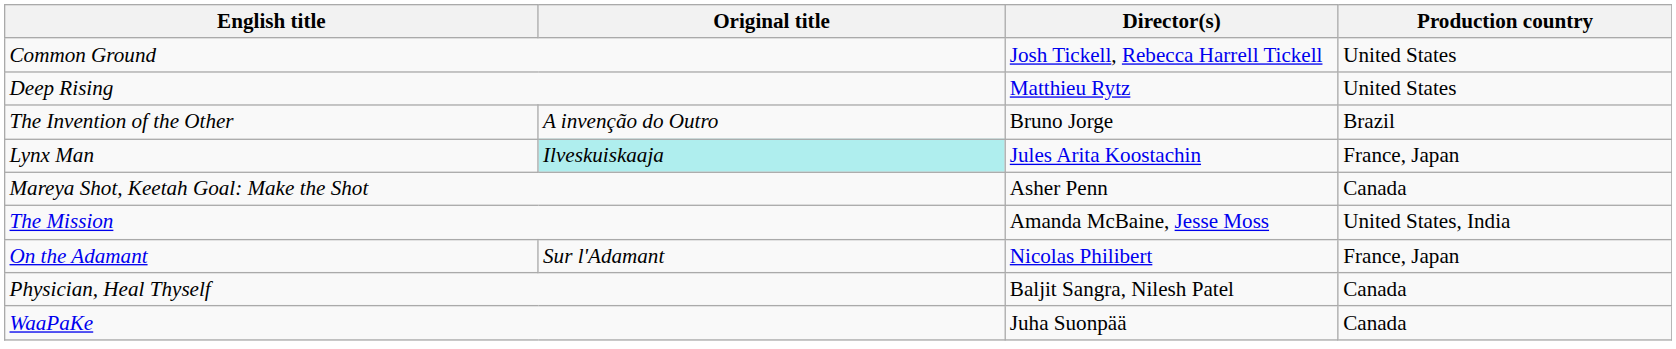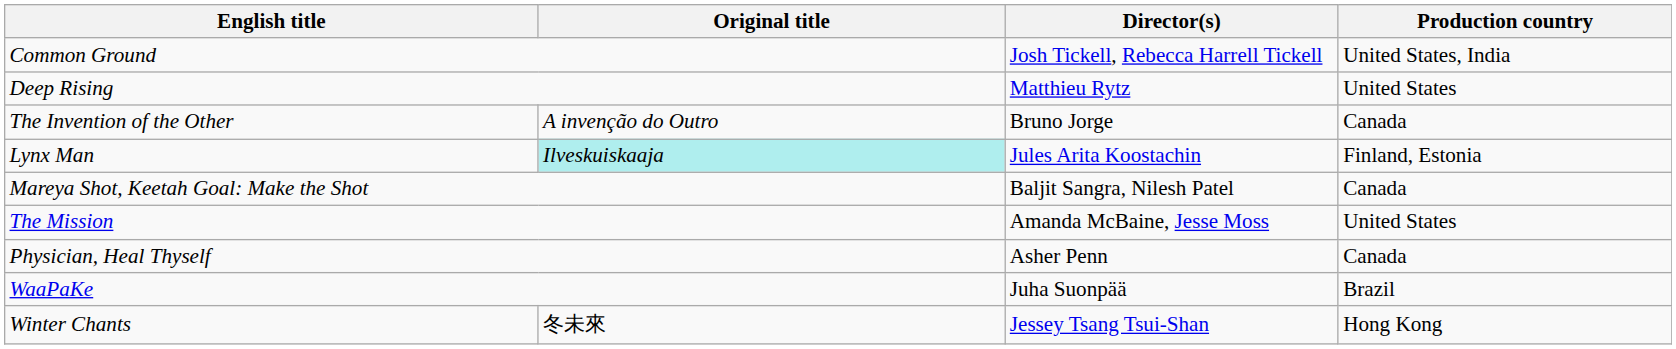Common Ground | Production country: United States -> United States, India
The Invention of the Other | Production country: Brazil -> Canada
Lynx Man | Production country: France, Japan -> Finland, Estonia
Mareya Shot, Keetah Goal: Make the Shot | Director(s): Asher Penn -> Baljit Sangra, Nilesh Patel
The Mission | Production country: United States, India -> United States
- row: On the Adamant | Sur l'Adamant | Nicolas Philibert | France, Japan
Physician, Heal Thyself | Director(s): Baljit Sangra, Nilesh Patel -> Asher Penn
WaaPaKe | Production country: Canada -> Brazil
+ row: Winter Chants | 冬未來 | Jessey Tsang Tsui-Shan | Hong Kong
